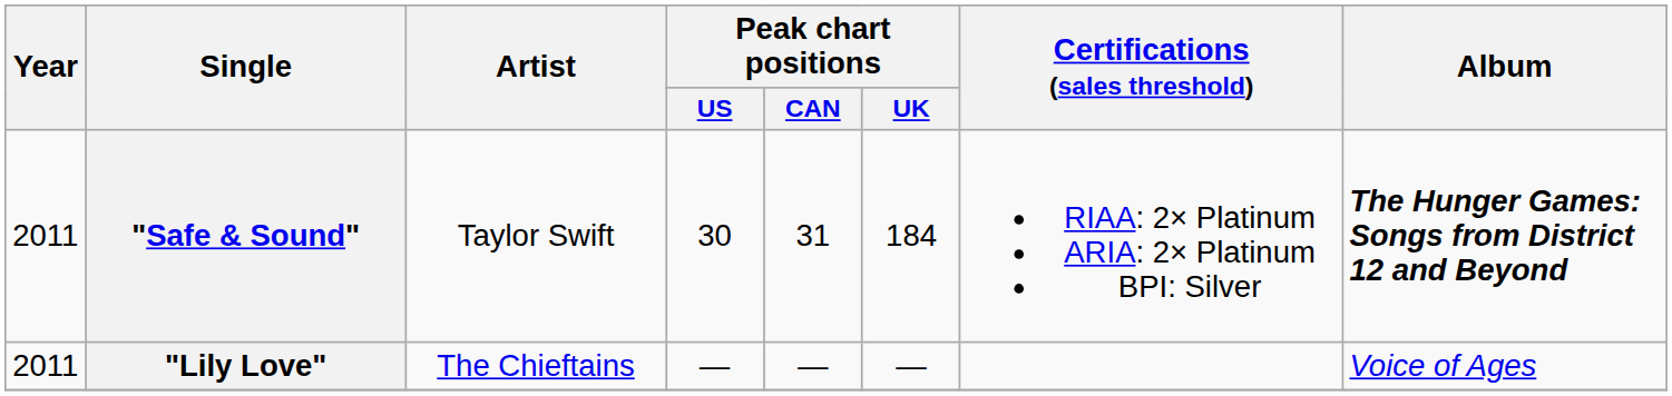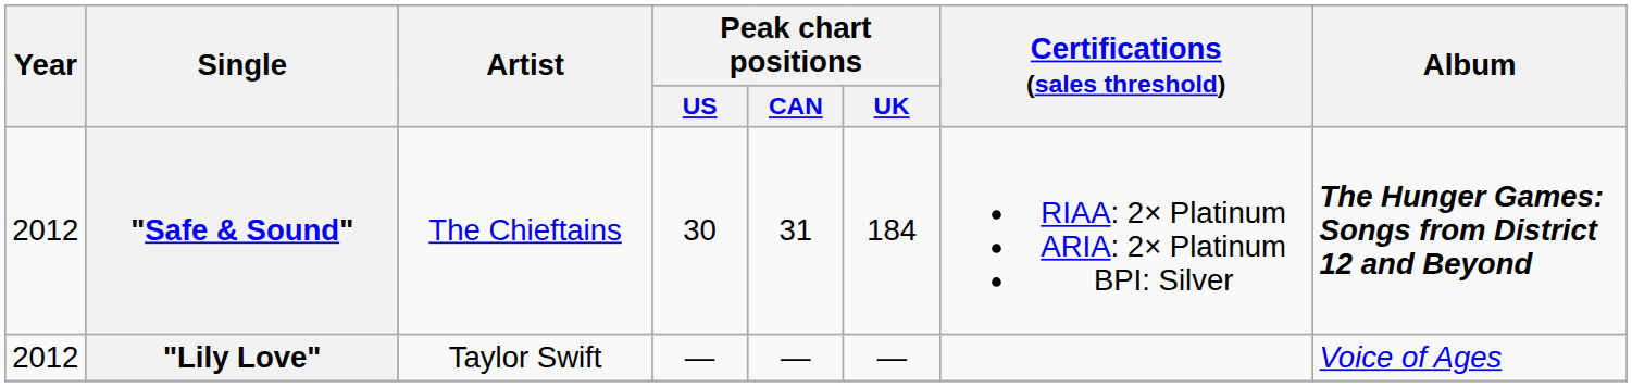"Safe & Sound" | Year: 2011 -> 2012
"Safe & Sound" | Artist: Taylor Swift -> The Chieftains
"Lily Love" | Year: 2011 -> 2012
"Lily Love" | Artist: The Chieftains -> Taylor Swift
